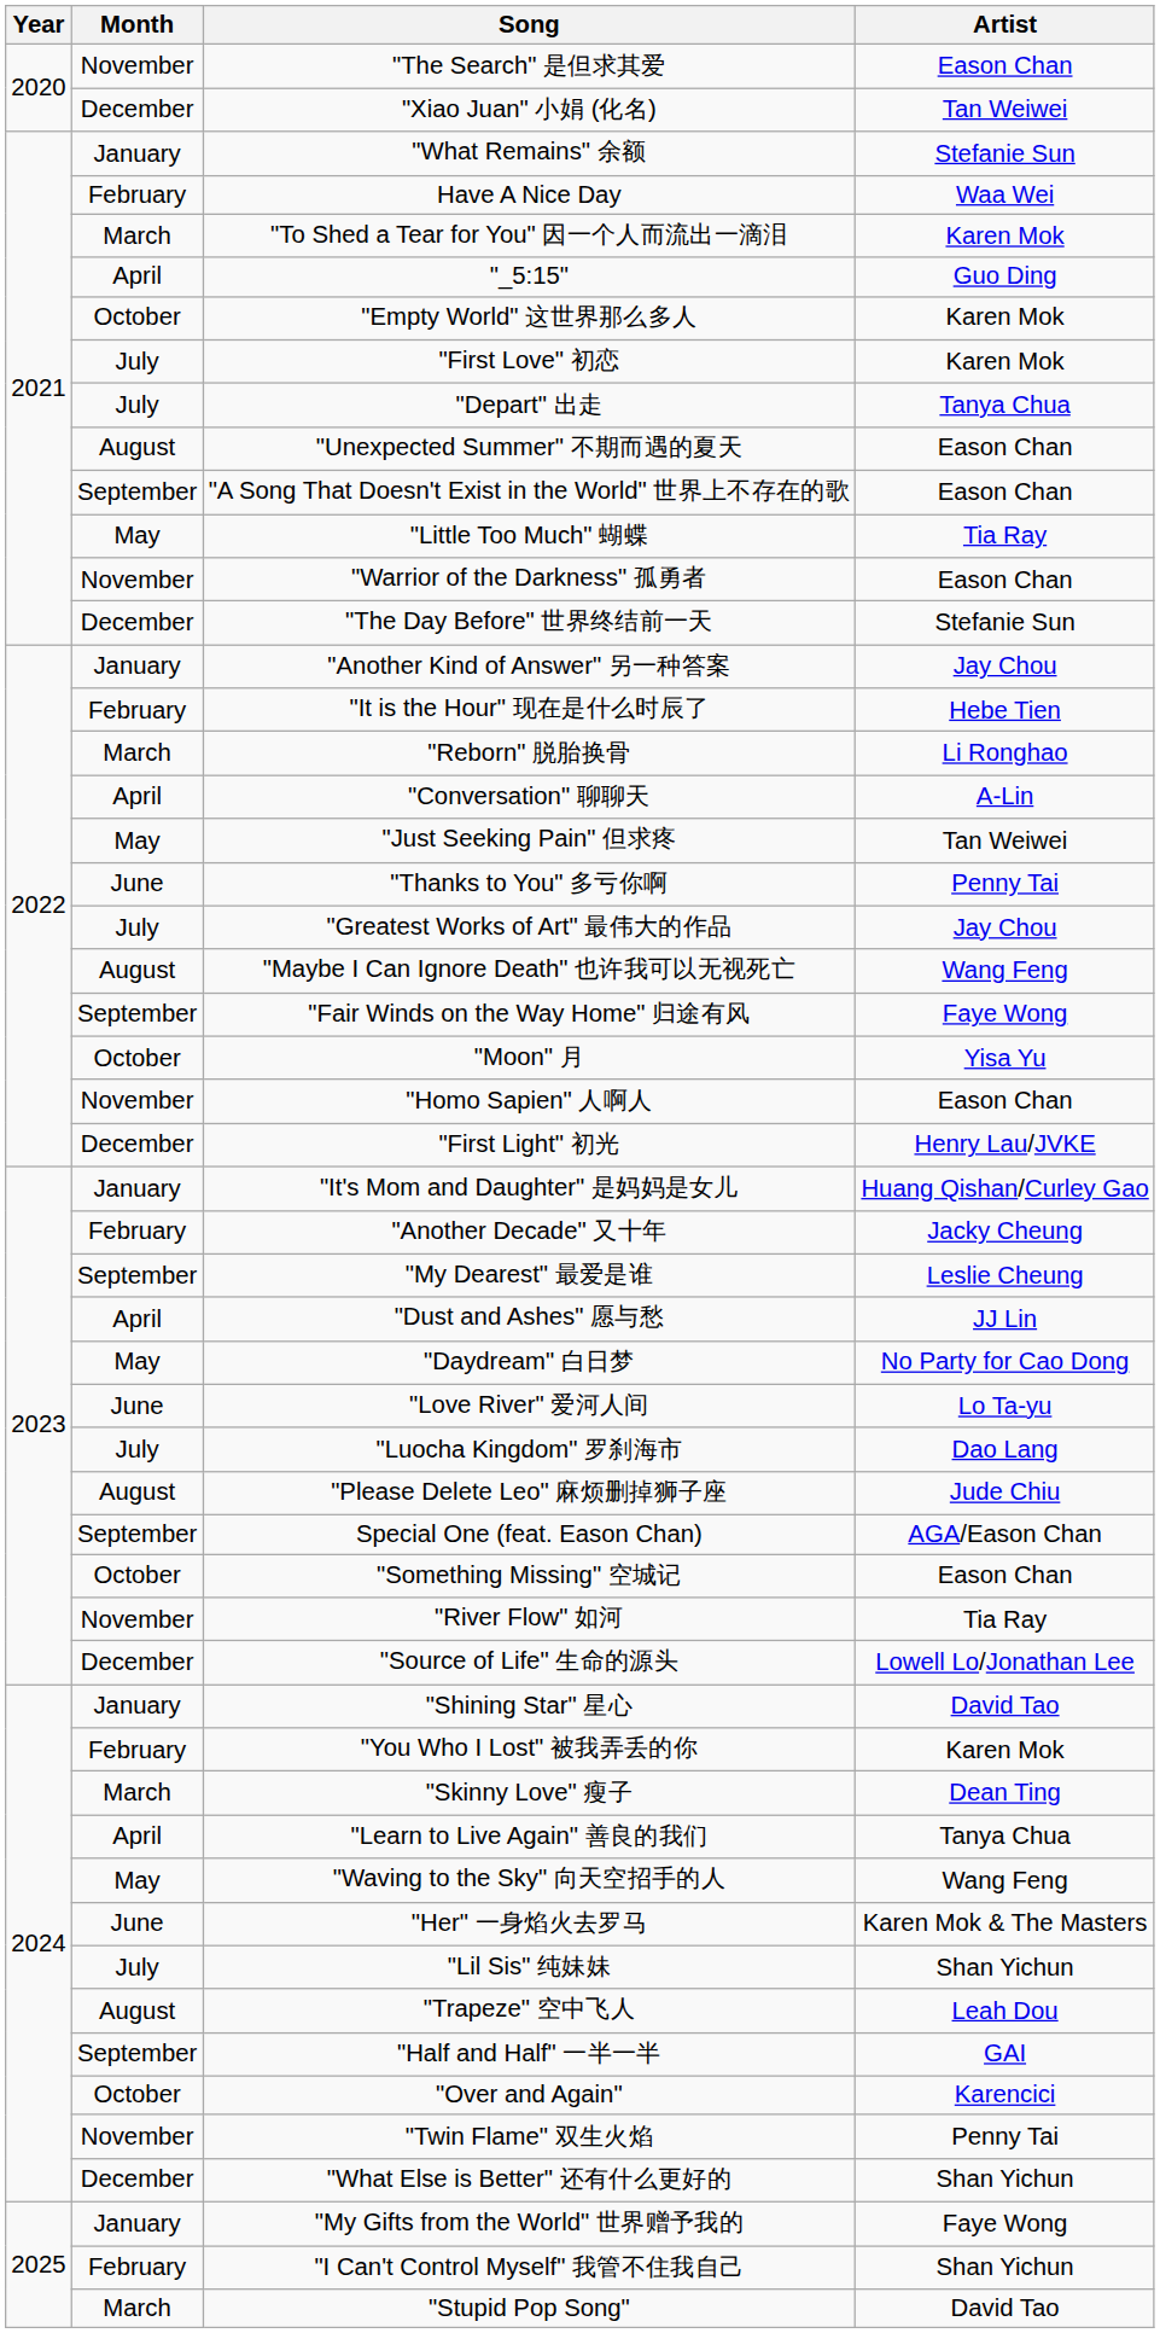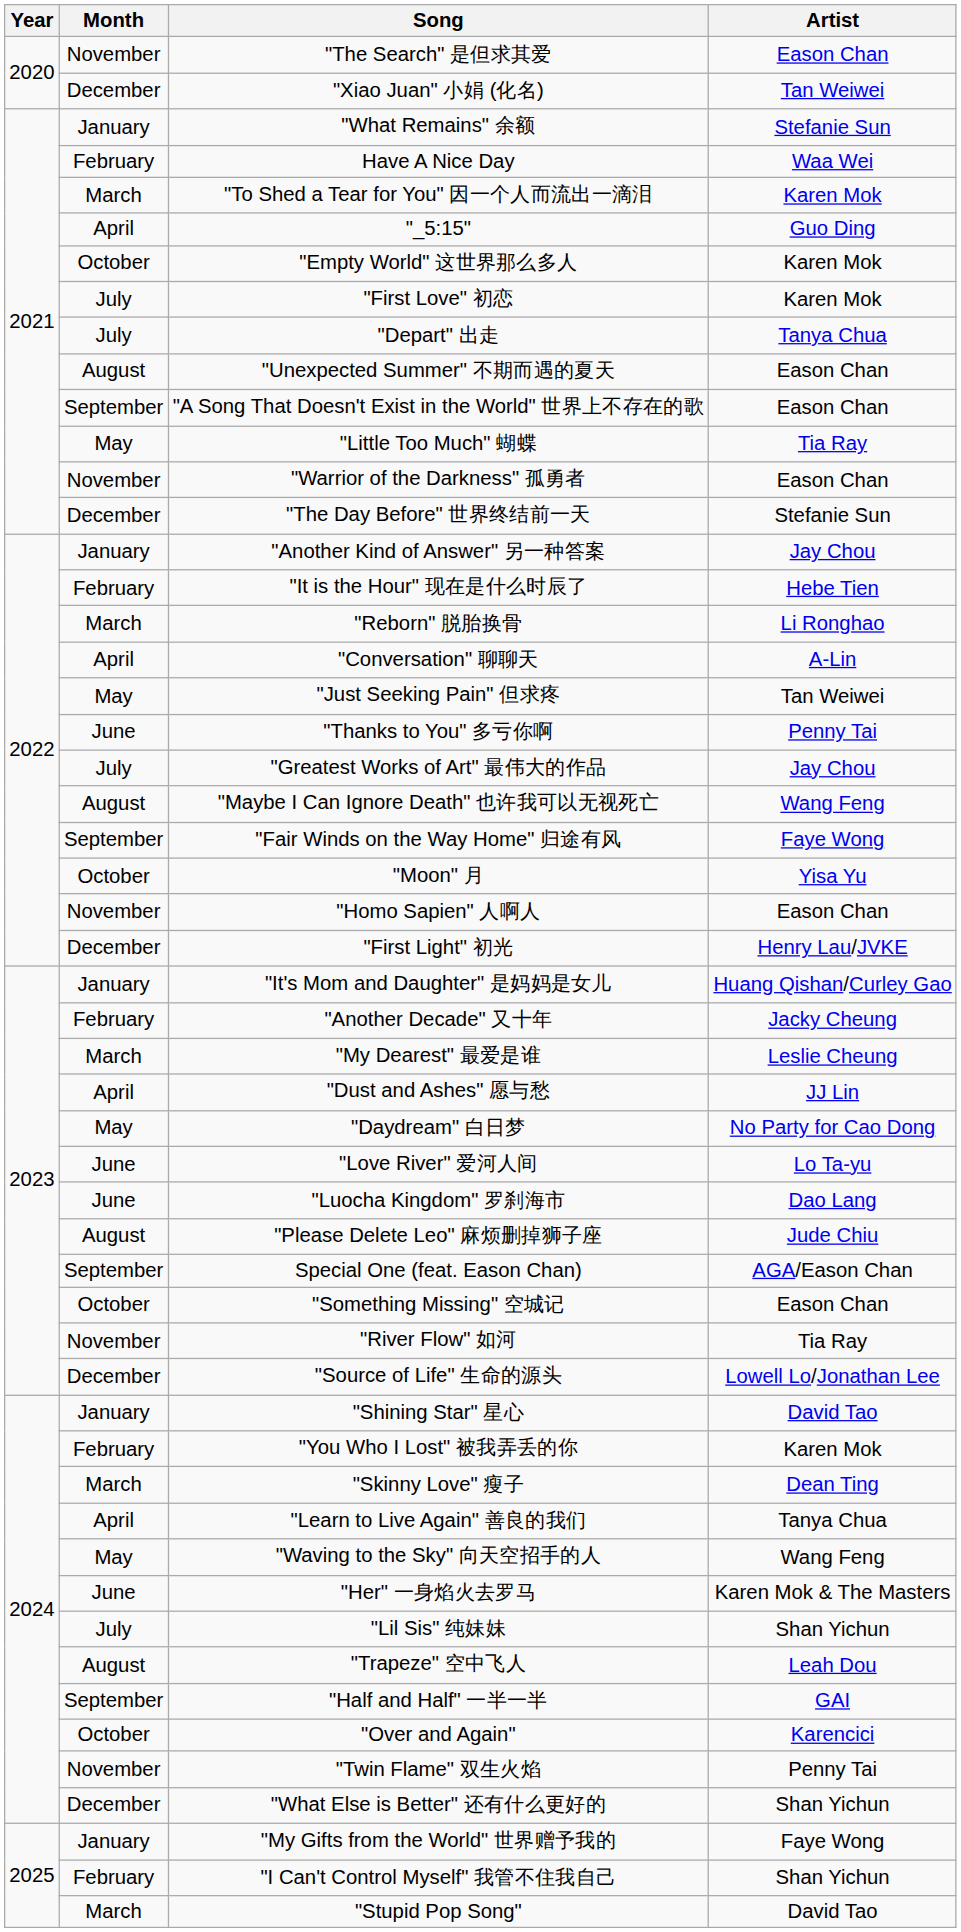"My Dearest" 最爱是谁 | Month: September -> March
"Luocha Kingdom" 罗刹海市 | Month: July -> June
